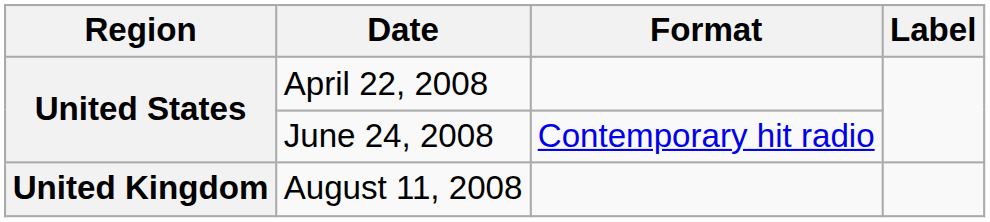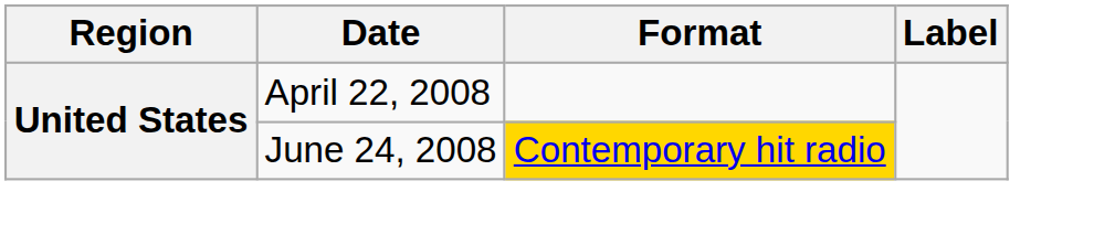June 24, 2008 | Format: no background -> gold background
- row: United Kingdom | August 11, 2008
